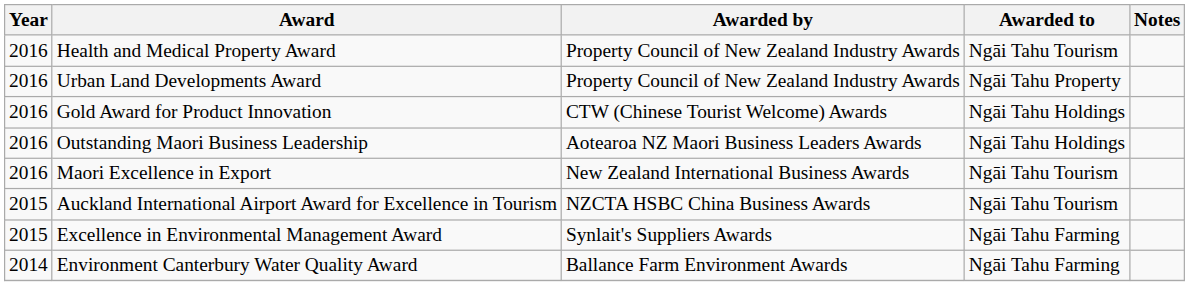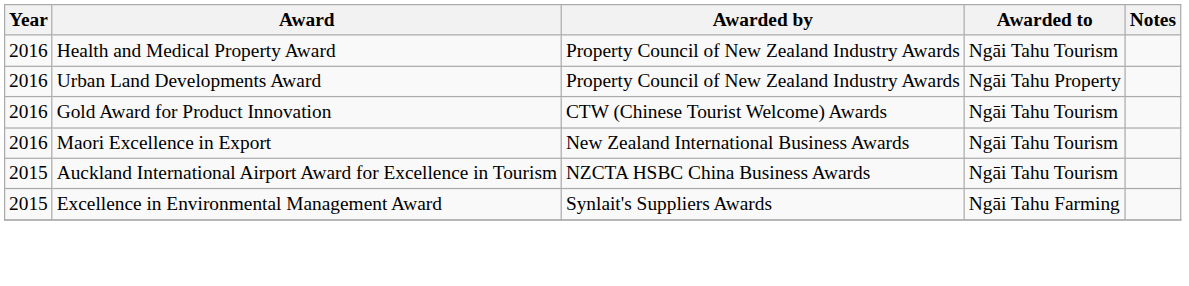Gold Award for Product Innovation | Awarded to: Ngāi Tahu Holdings -> Ngāi Tahu Tourism
- row: 2016 | Outstanding Maori Business Leadership | Aotearoa NZ Maori Business Leaders Awards | Ngāi Tahu Holdings
- row: 2014 | Environment Canterbury Water Quality Award | Ballance Farm Environment Awards | Ngāi Tahu Farming
